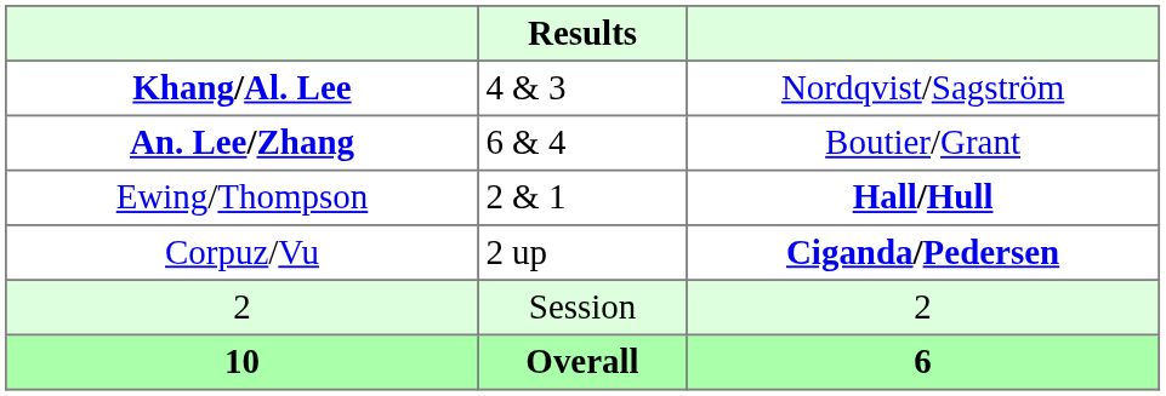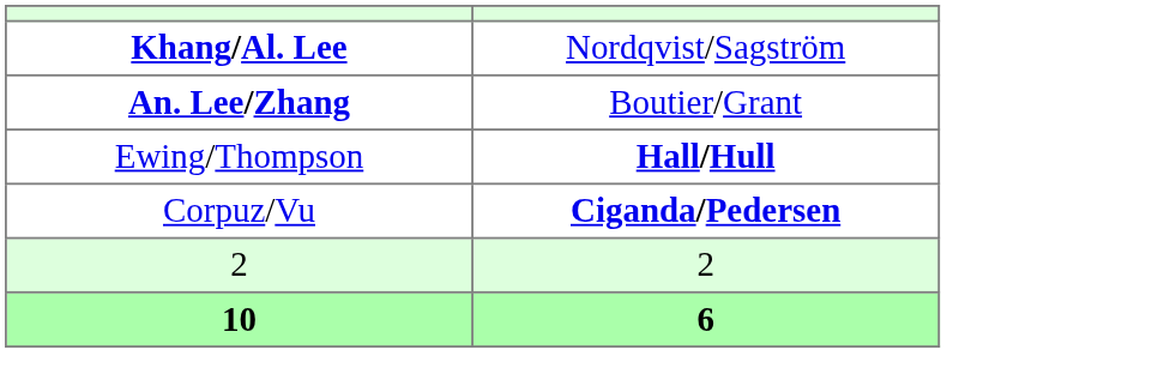- column: Results | 4 & 3 | 6 & 4 | 2 & 1 | 2 up | Session | Overall
